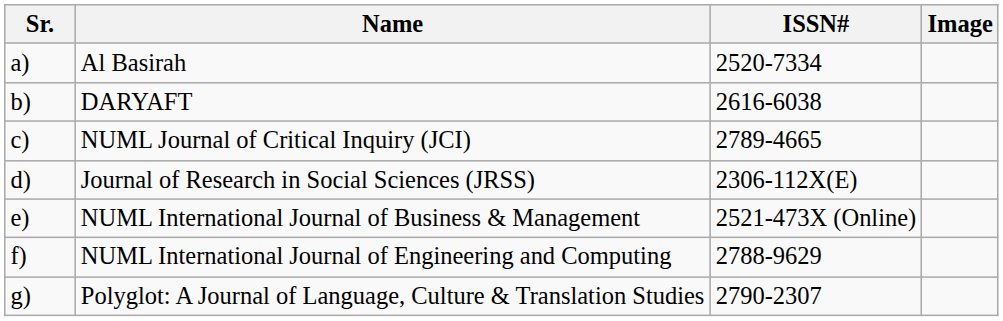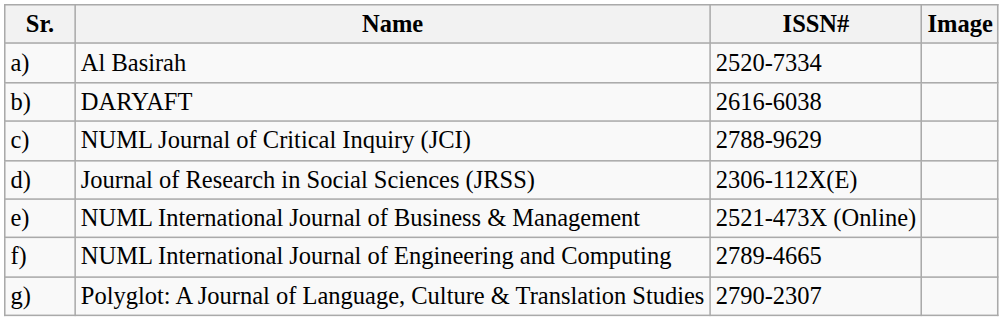NUML Journal of Critical Inquiry (JCI) | ISSN#: 2789-4665 -> 2788-9629
NUML International Journal of Engineering and Computing | ISSN#: 2788-9629 -> 2789-4665
